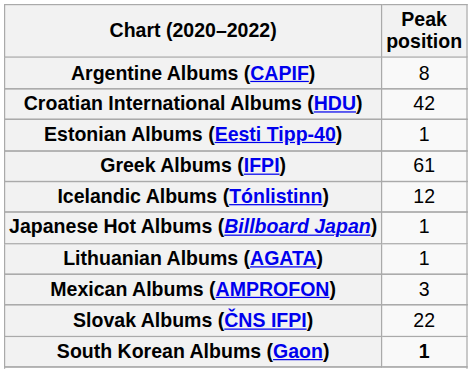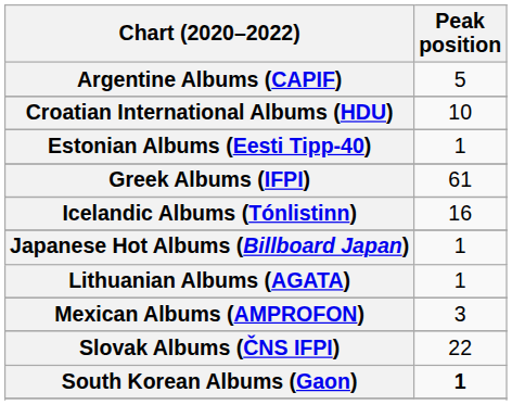Argentine Albums (CAPIF) | Peak position: 8 -> 5
Croatian International Albums (HDU) | Peak position: 42 -> 10
Icelandic Albums (Tónlistinn) | Peak position: 12 -> 16
